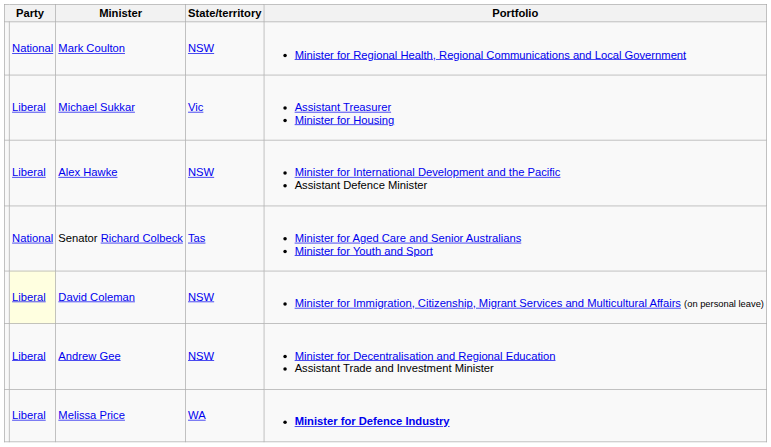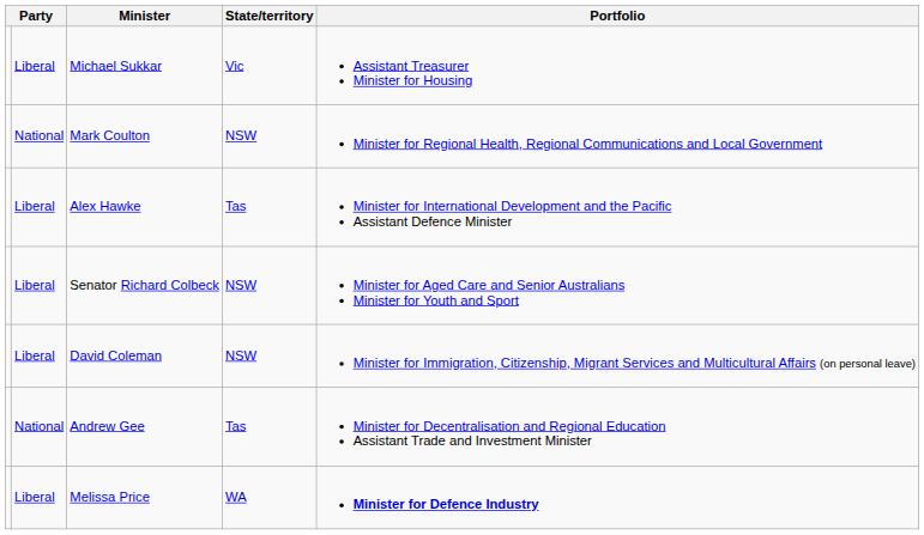rows swapped: Mark Coulton <-> Michael Sukkar
Alex Hawke | State/territory: NSW -> Tas
Senator Richard Colbeck | column 2: National -> Liberal
Senator Richard Colbeck | State/territory: Tas -> NSW
David Coleman | column 2: lightyellow background -> no background
Andrew Gee | column 2: Liberal -> National
Andrew Gee | State/territory: NSW -> Tas
